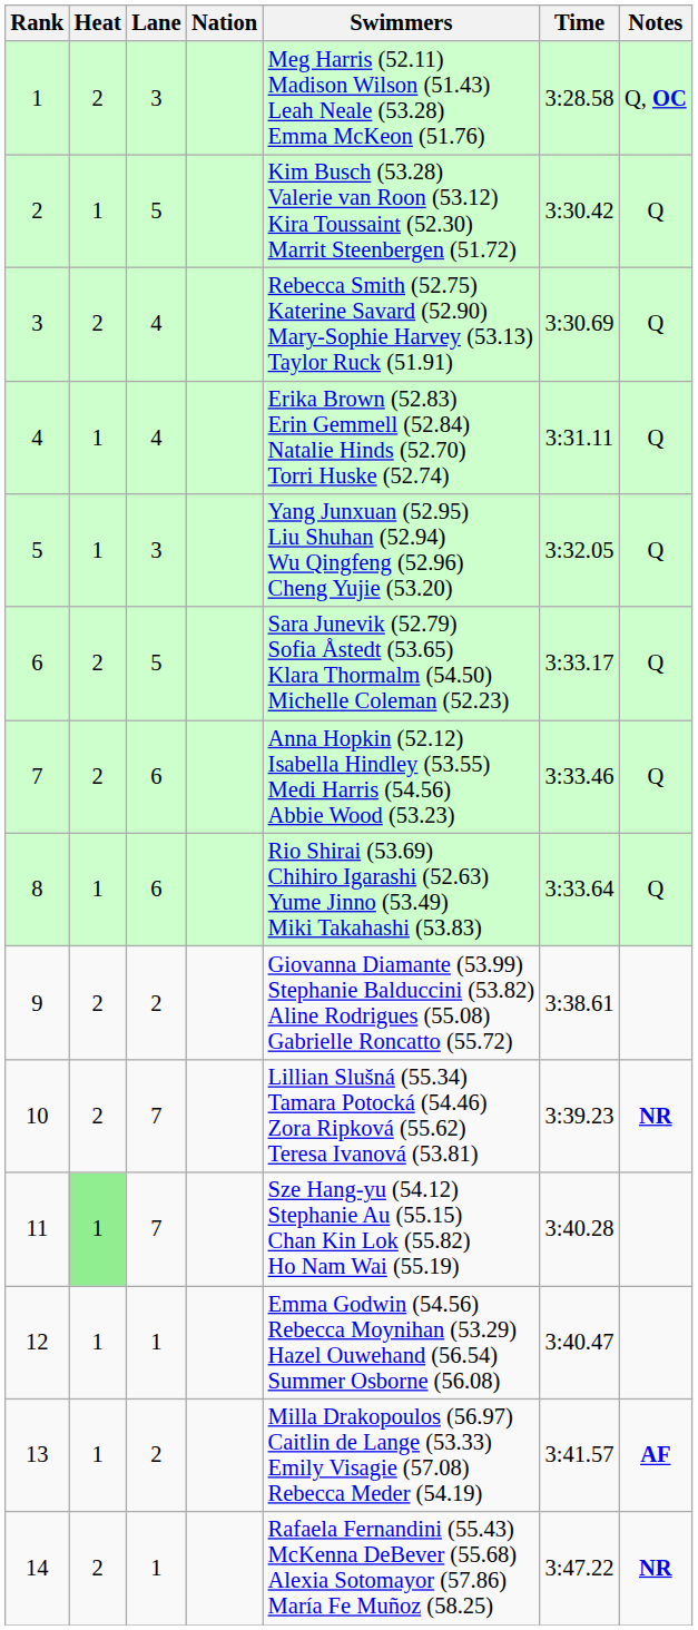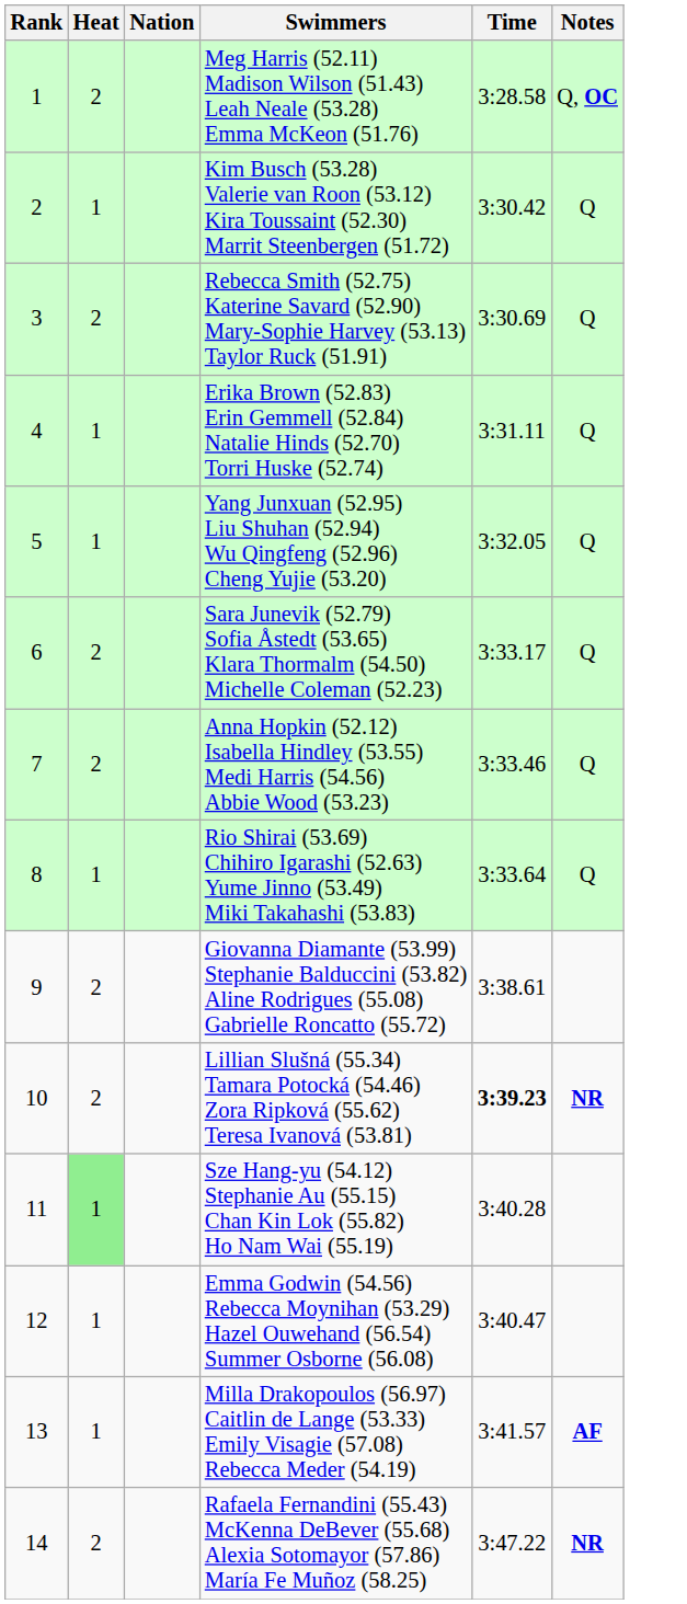- column: Lane | 3 | 5 | 4 | 4 | 3 | 5 | 6 | 6 | 2 | 7 | 7 | 1 | 2 | 1
10 | Time: normal -> bold
